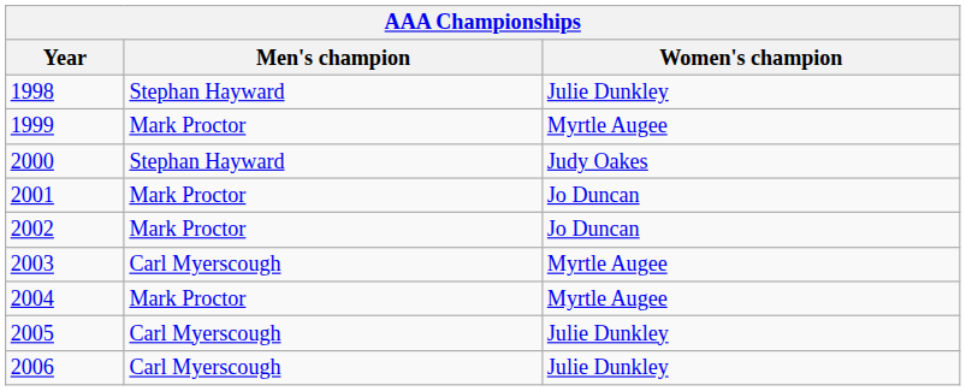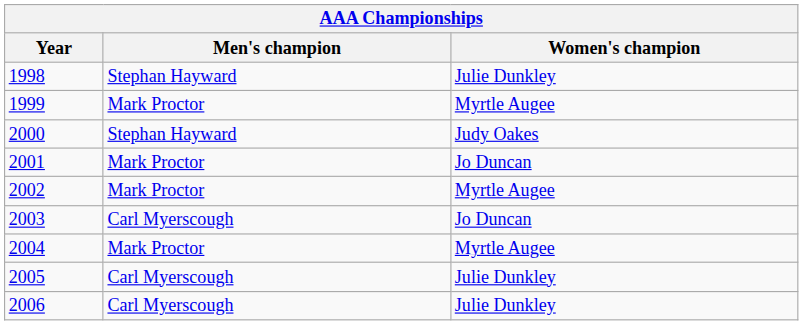2002 | Women's champion: Jo Duncan -> Myrtle Augee
2003 | Women's champion: Myrtle Augee -> Jo Duncan
